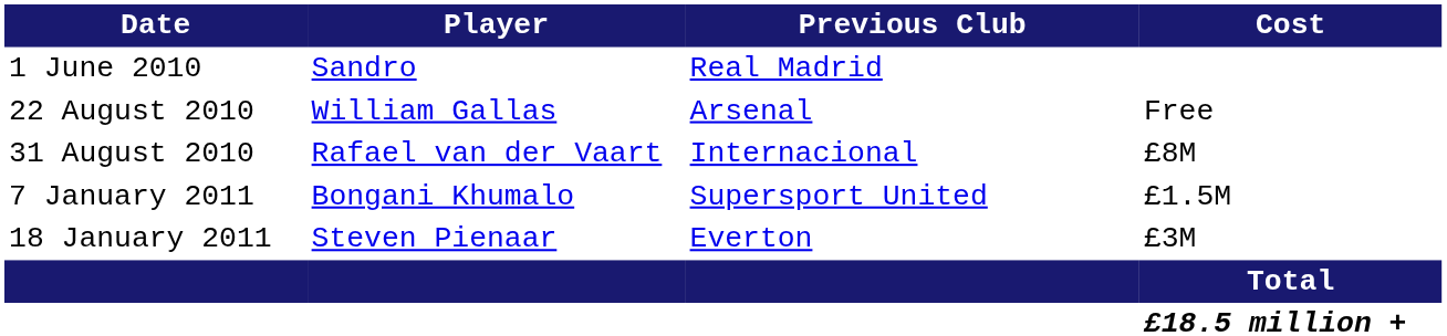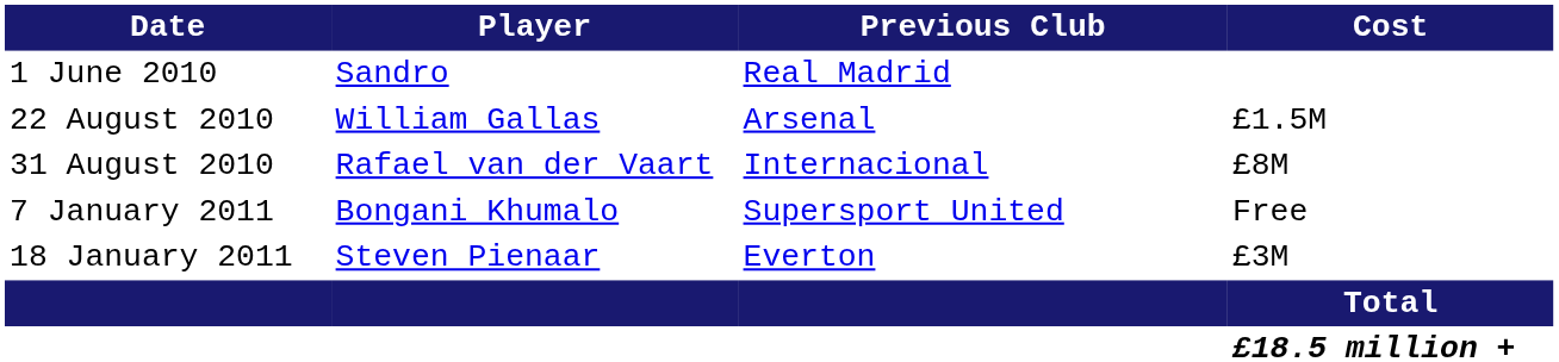22 August 2010 | Cost: Free -> £1.5M
7 January 2011 | Cost: £1.5M -> Free
